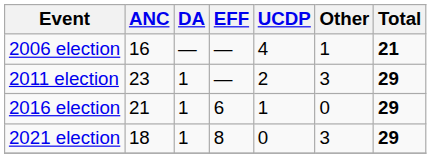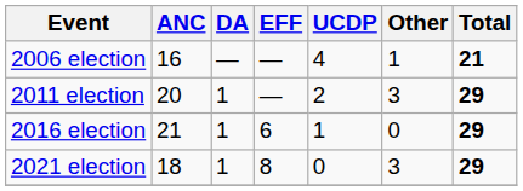2011 election | ANC: 23 -> 20
